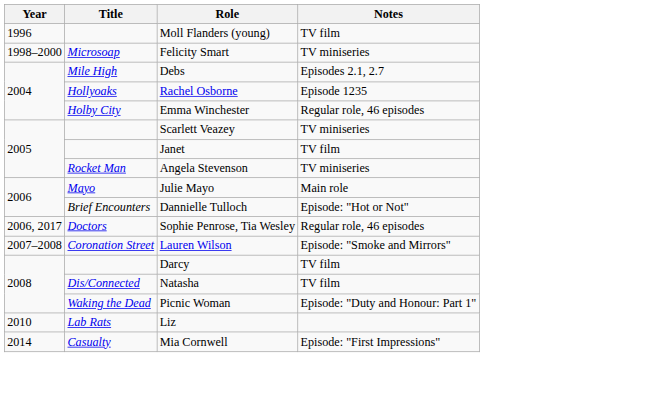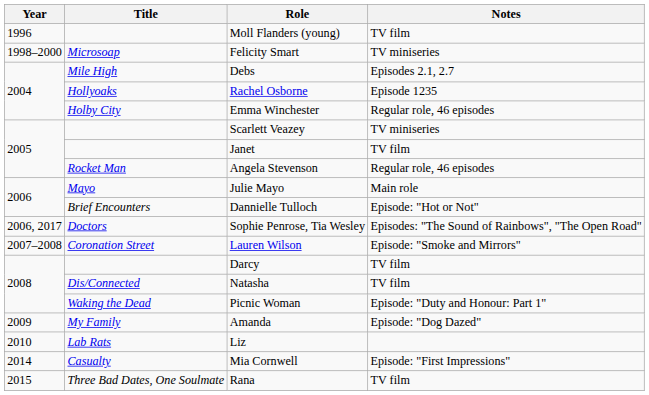Angela Stevenson | Notes: TV miniseries -> Regular role, 46 episodes
Sophie Penrose, Tia Wesley | Notes: Regular role, 46 episodes -> Episodes: "The Sound of Rainbows", "The Open Road"
+ row: 2009 | My Family | Amanda | Episode: "Dog Dazed"
+ row: 2015 | Three Bad Dates, One Soulmate | Rana | TV film
